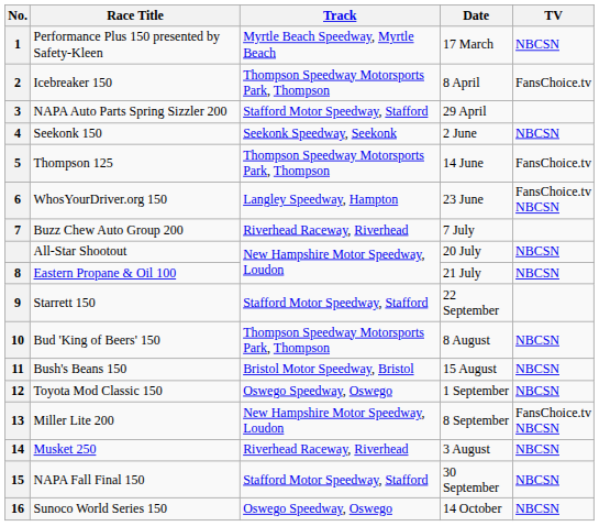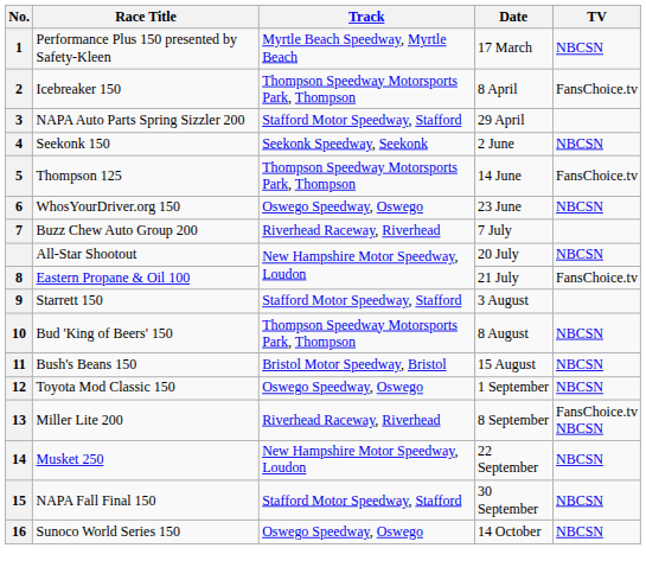WhosYourDriver.org 150 | Track: Langley Speedway, Hampton -> Oswego Speedway, Oswego
WhosYourDriver.org 150 | TV: FansChoice.tv NBCSN -> NBCSN
Eastern Propane & Oil 100 | TV: NBCSN -> FansChoice.tv
Starrett 150 | Date: 22 September -> 3 August
Miller Lite 200 | Track: New Hampshire Motor Speedway, Loudon -> Riverhead Raceway, Riverhead
Musket 250 | Track: Riverhead Raceway, Riverhead -> New Hampshire Motor Speedway, Loudon
Musket 250 | Date: 3 August -> 22 September
